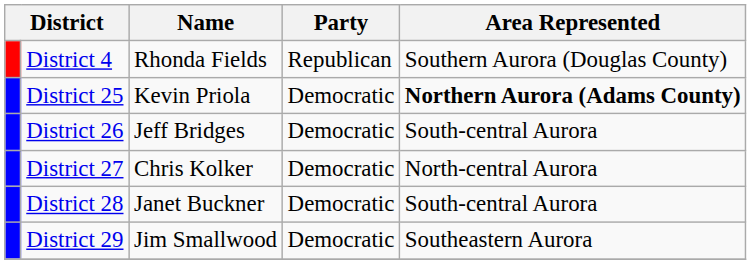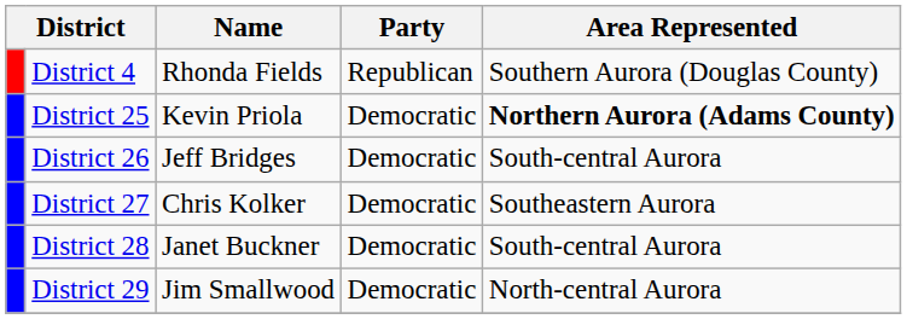District 27 | Area Represented: North-central Aurora -> Southeastern Aurora
District 29 | Area Represented: Southeastern Aurora -> North-central Aurora
